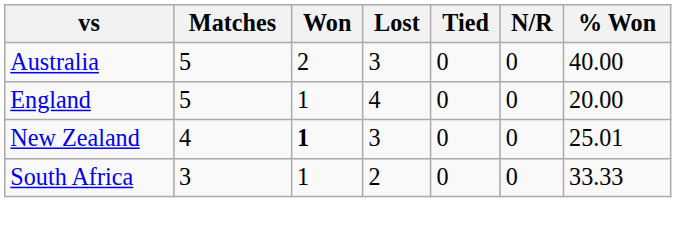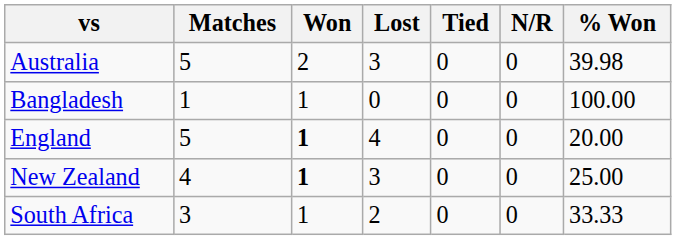Australia | % Won: 40.00 -> 39.98
+ row: Bangladesh | 1 | 1 | 0 | 0 | 0 | 100.00
England | Won: normal -> bold
New Zealand | % Won: 25.01 -> 25.00
